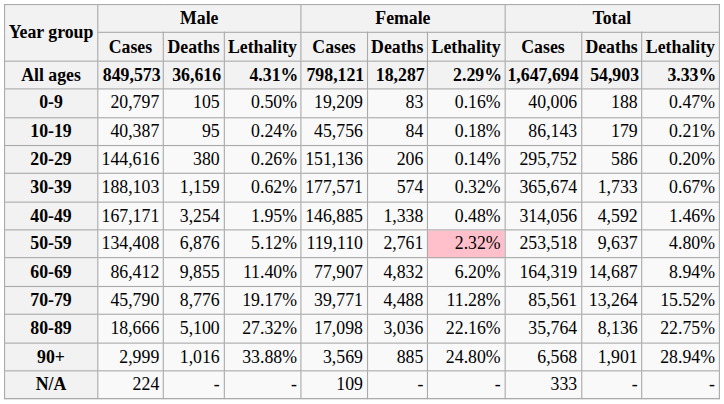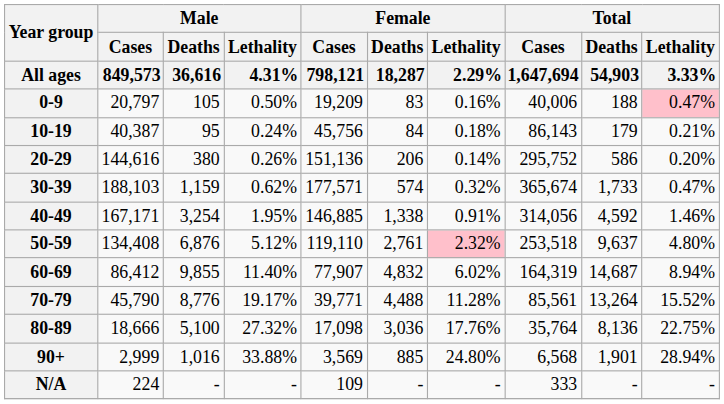0-9 | Total / Lethality / 3.33%: no background -> pink background
30-39 | Total / Lethality / 3.33%: 0.67% -> 0.47%
40-49 | Female / Lethality / 2.29%: 0.48% -> 0.91%
60-69 | Female / Lethality / 2.29%: 6.20% -> 6.02%
80-89 | Female / Lethality / 2.29%: 22.16% -> 17.76%
